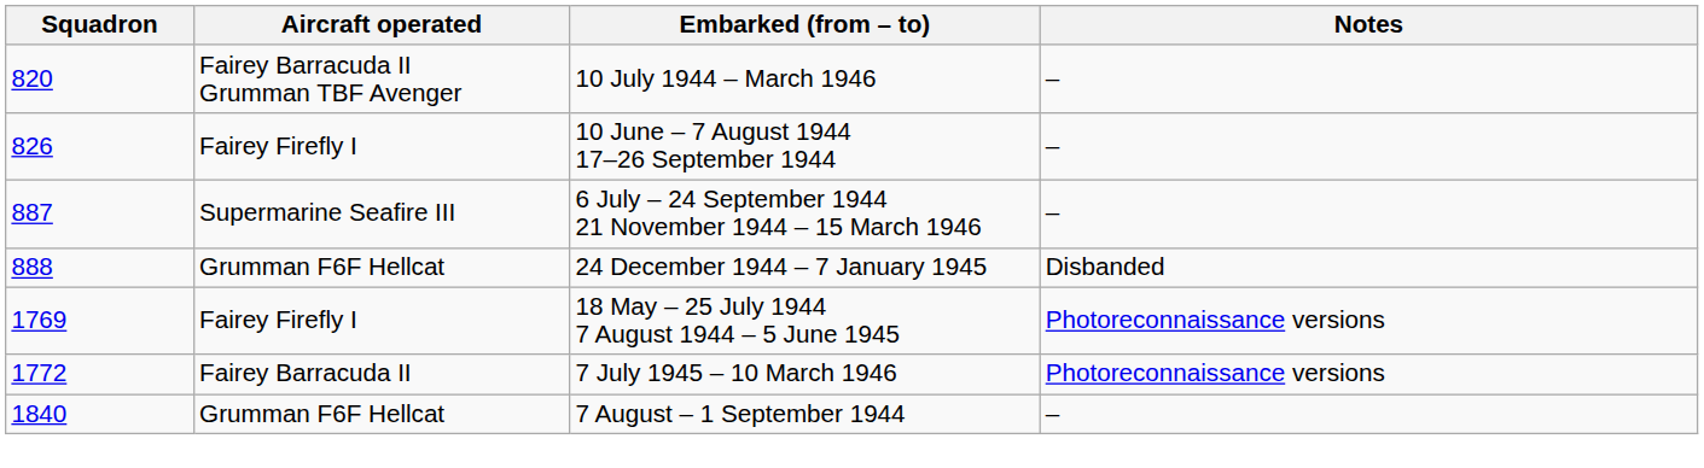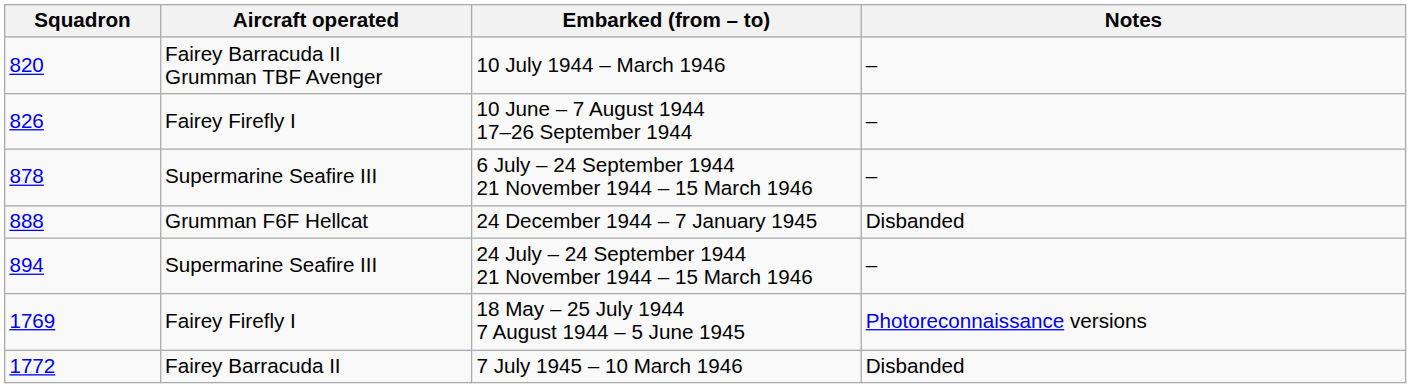6 July – 24 September 1944 21 November 1944 – 15 March 1946 | Squadron: 887 -> 878
+ row: 894 | Supermarine Seafire III | 24 July – 24 September 1944 21 November 1944 – 15 March 1946 | –
7 July 1945 – 10 March 1946 | Notes: Photoreconnaissance versions -> Disbanded
- row: 1840 | Grumman F6F Hellcat | 7 August – 1 September 1944 | –
